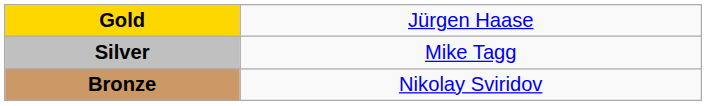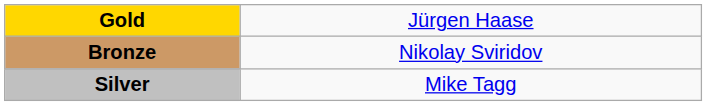rows swapped: Silver <-> Bronze
